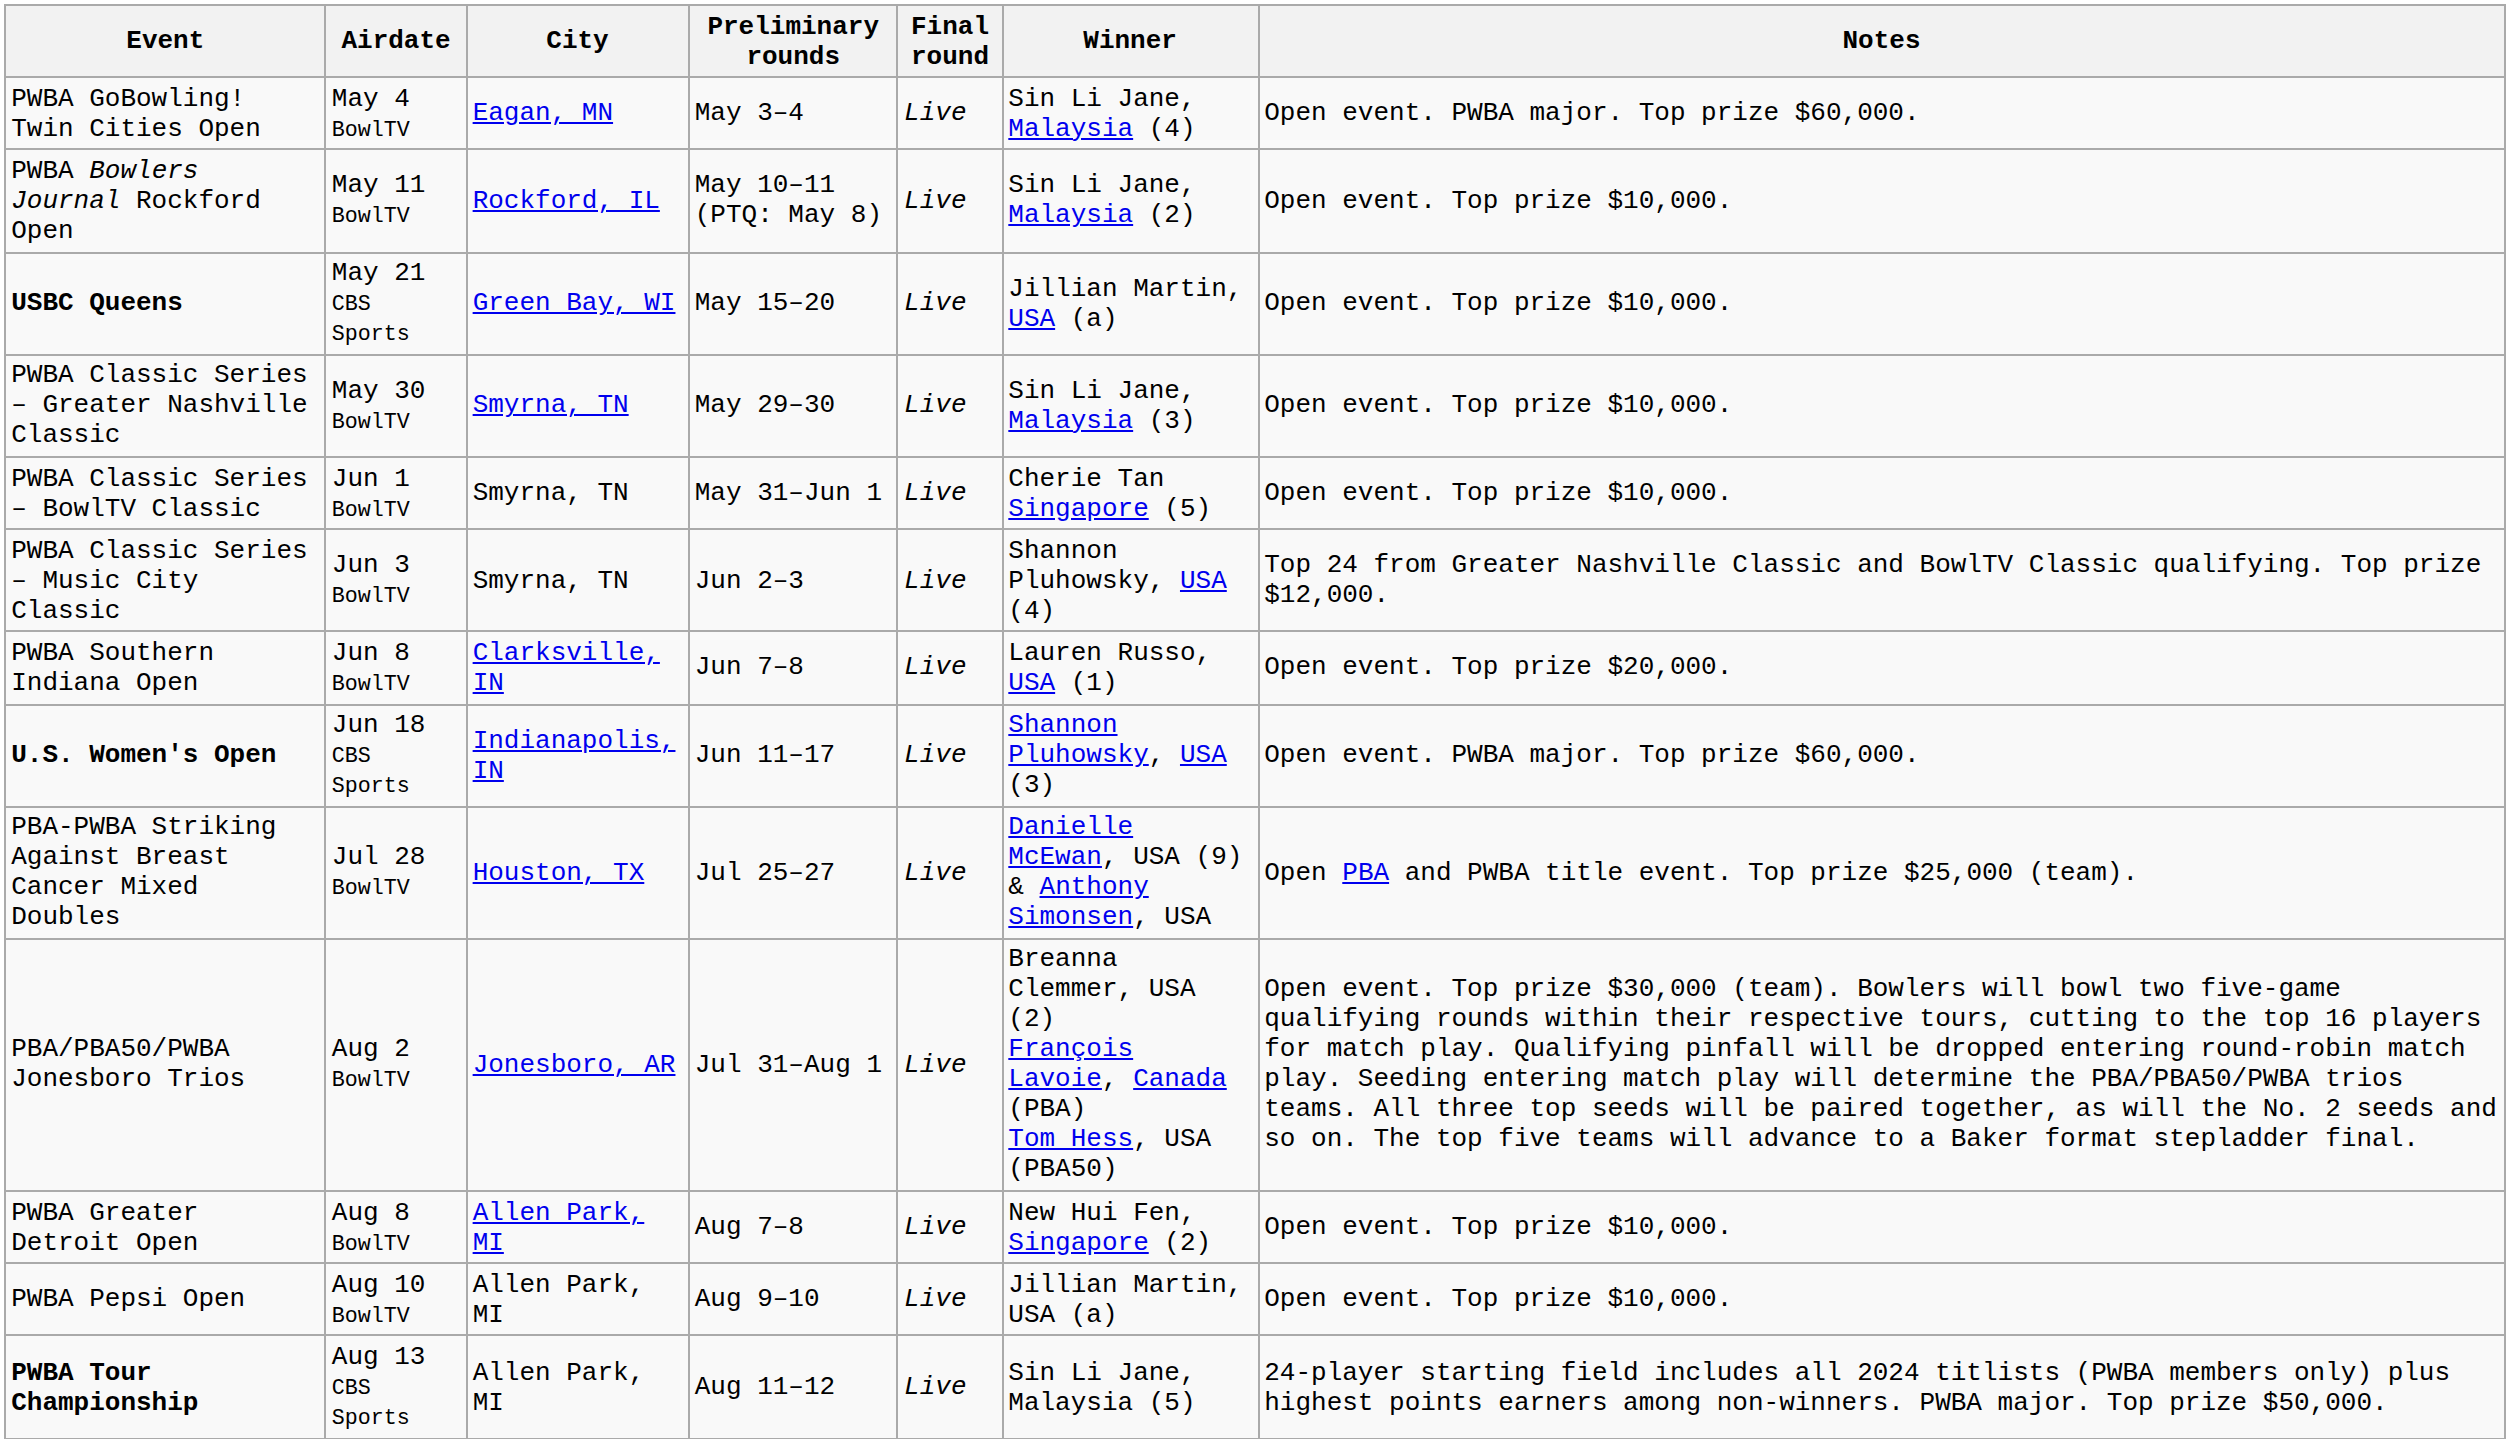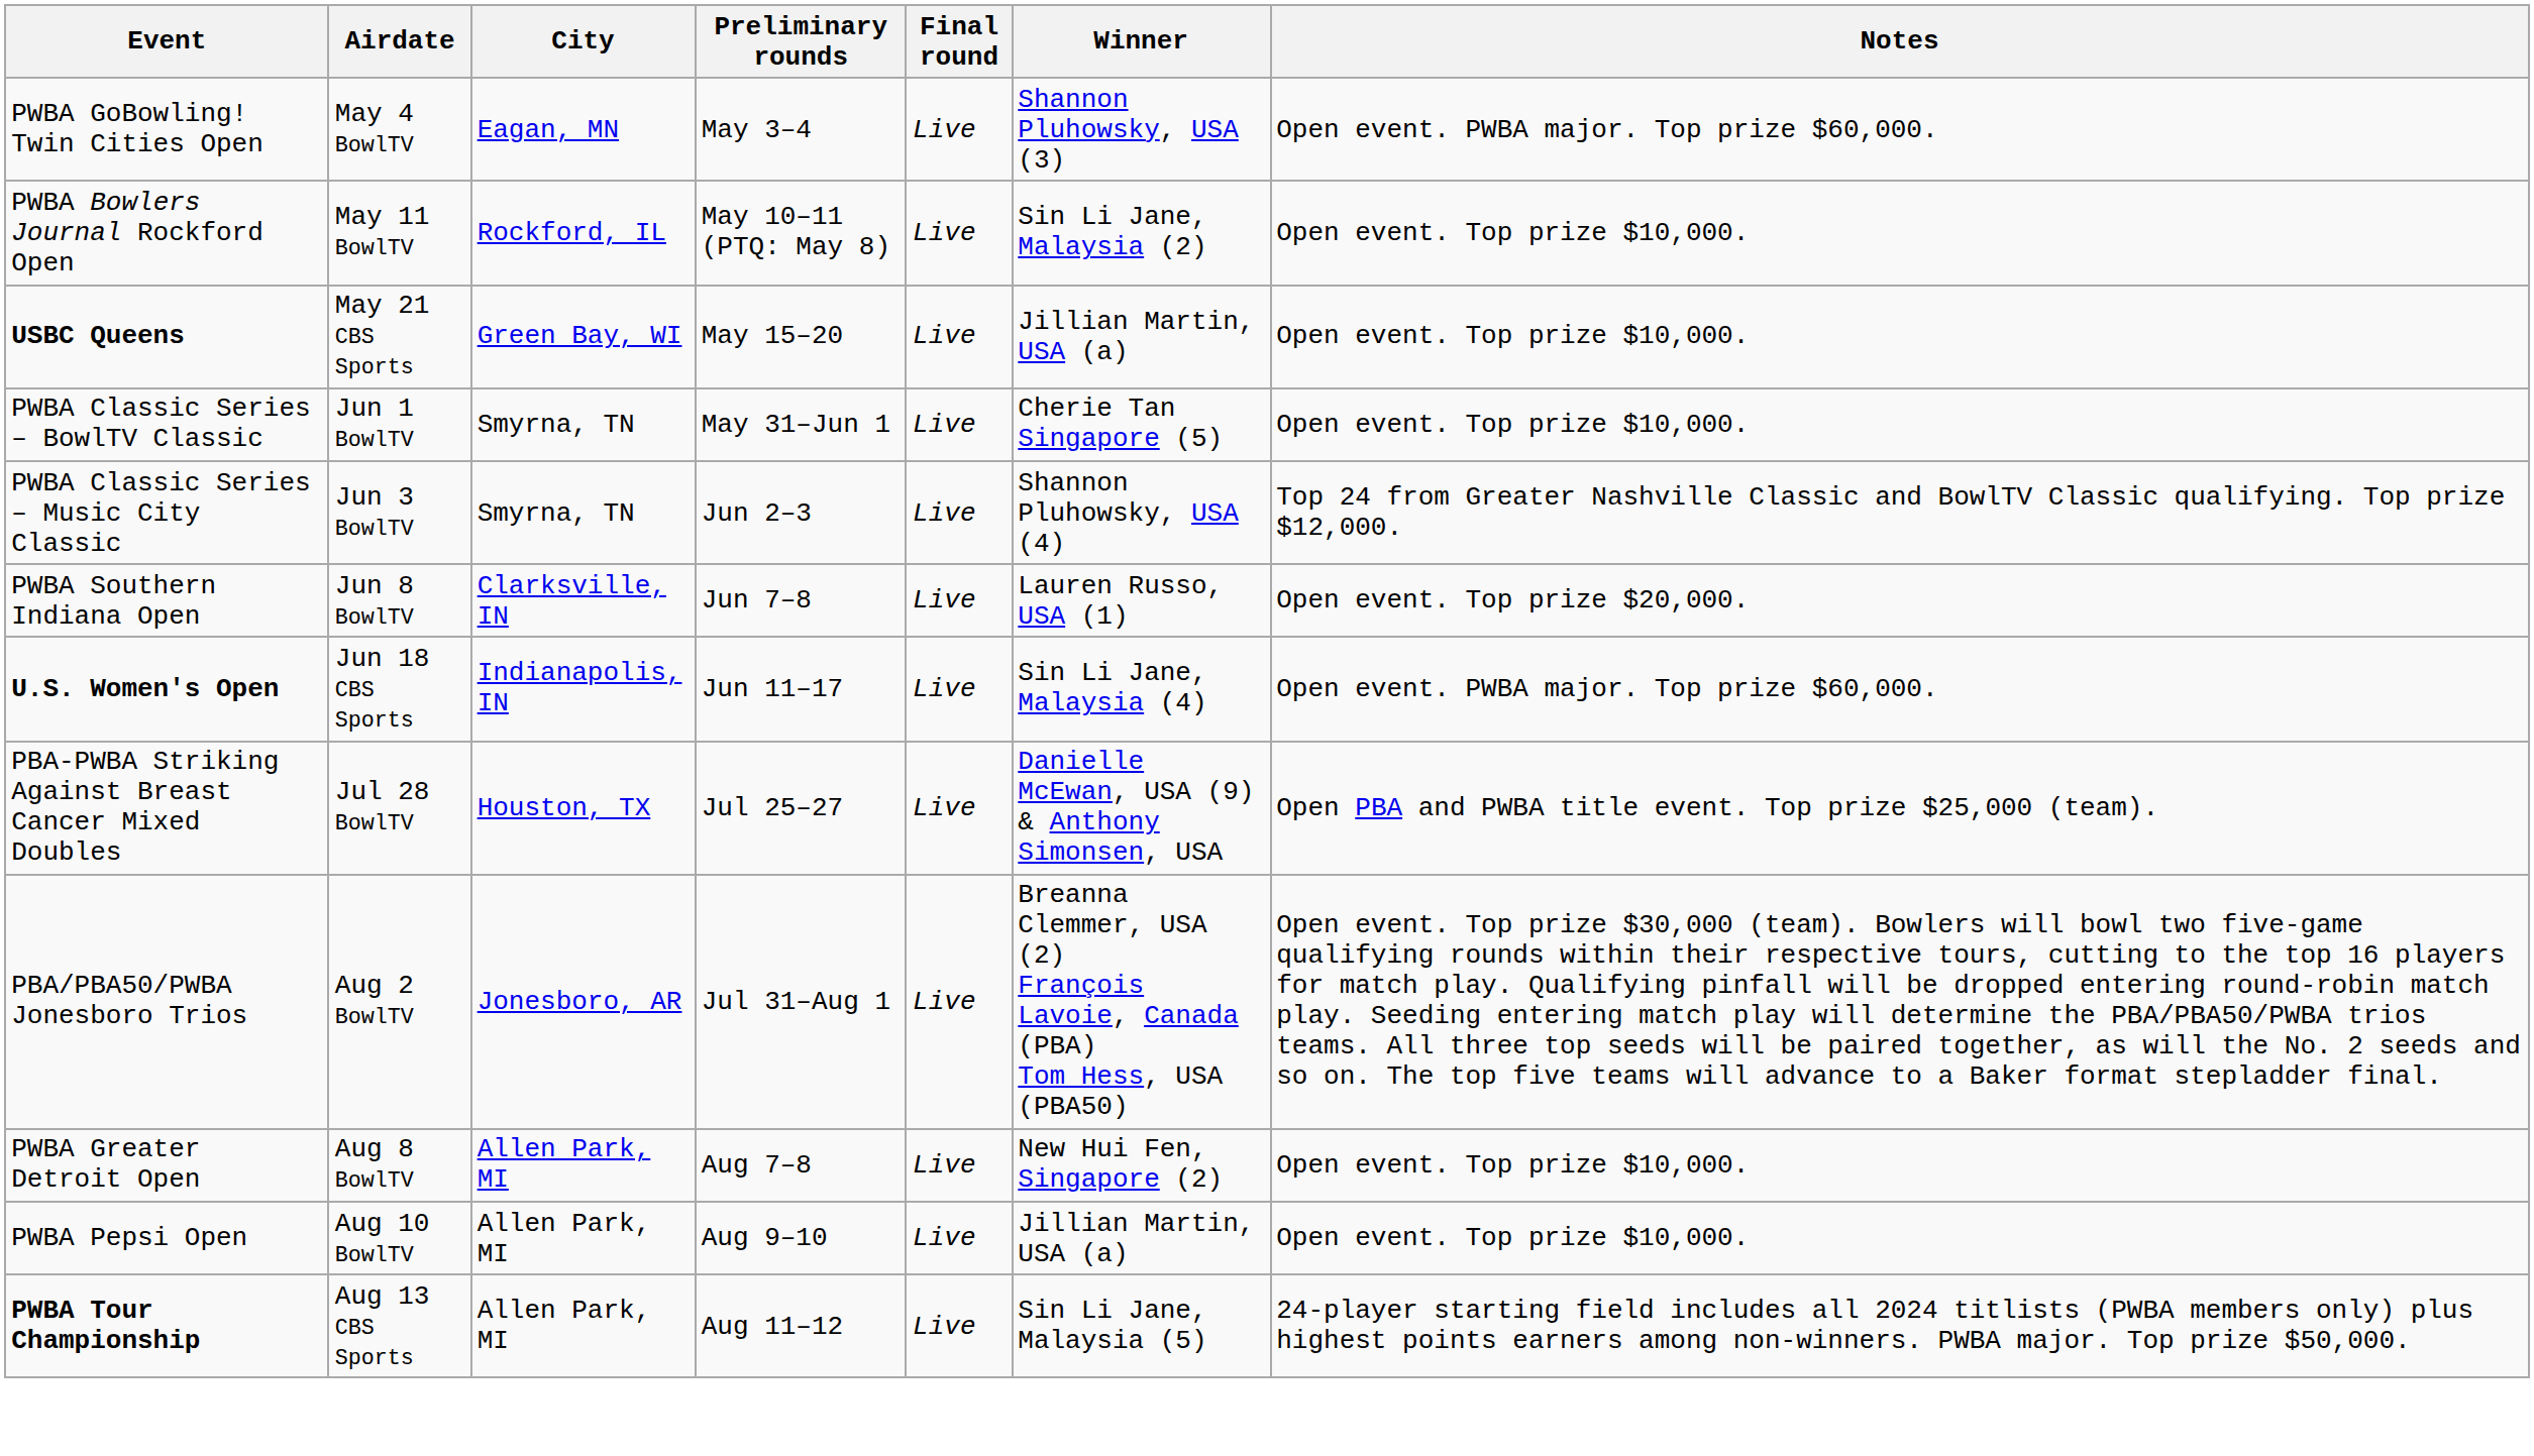PWBA GoBowling! Twin Cities Open | Winner: Sin Li Jane, Malaysia (4) -> Shannon Pluhowsky, USA (3)
- row: PWBA Classic Series – Greater Nashville Classic | May 30 BowlTV | Smyrna, TN | May 29–30 | Live | Sin Li Jane, Malaysia (3) | Open event. Top prize $10,000.
U.S. Women's Open | Winner: Shannon Pluhowsky, USA (3) -> Sin Li Jane, Malaysia (4)
